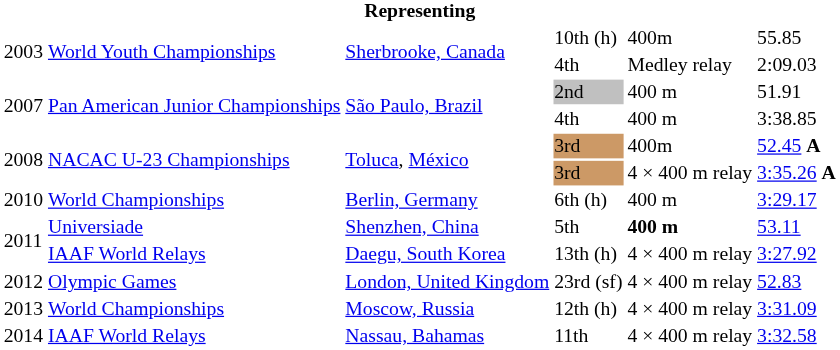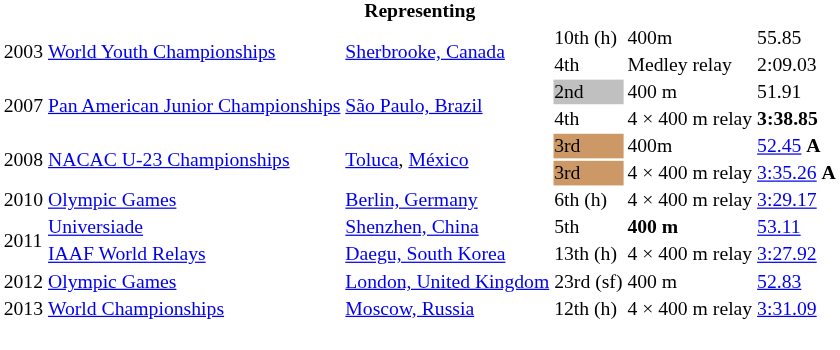São Paulo, Brazil / 4th | column 5: 400 m -> 4 × 400 m relay
São Paulo, Brazil / 4th | column 6: normal -> bold
6th (h) | column 2: World Championships -> Olympic Games
6th (h) | column 5: 400 m -> 4 × 400 m relay
23rd (sf) | column 5: 4 × 400 m relay -> 400 m
- row: 2014 | IAAF World Relays | Nassau, Bahamas | 11th | 4 × 400 m relay | 3:32.58
